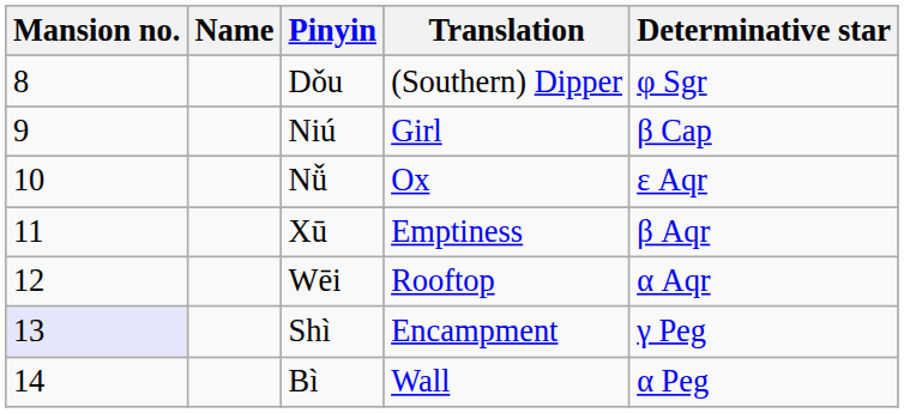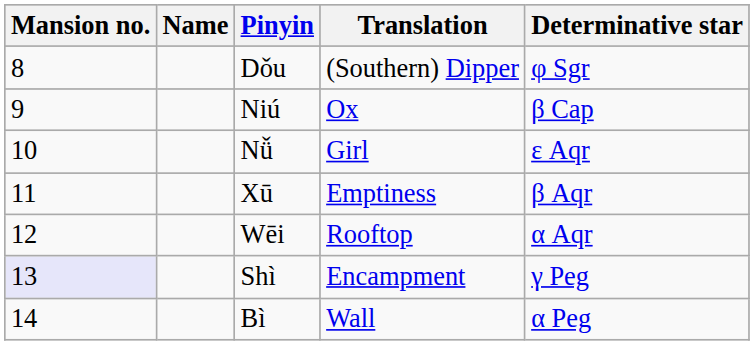Niú | Translation: Girl -> Ox
Nǚ | Translation: Ox -> Girl
